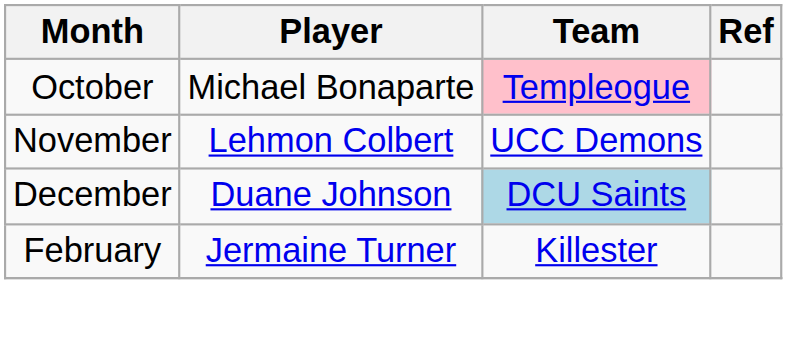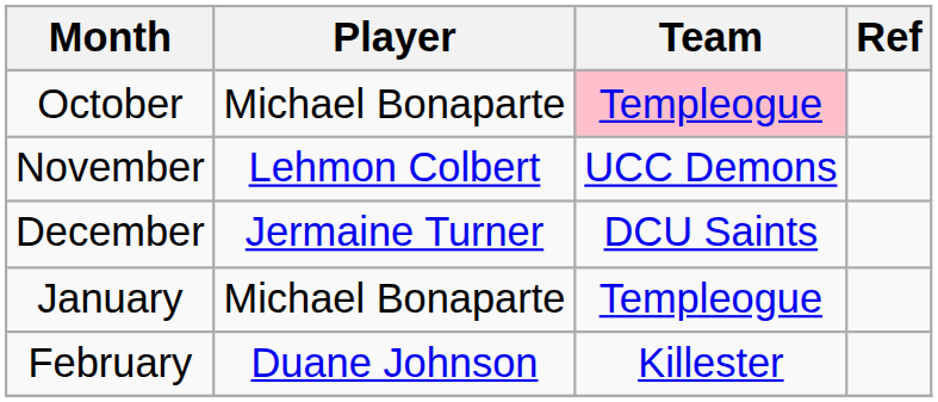December | Player: Duane Johnson -> Jermaine Turner
December | Team: lightblue background -> no background
+ row: January | Michael Bonaparte | Templeogue
February | Player: Jermaine Turner -> Duane Johnson
